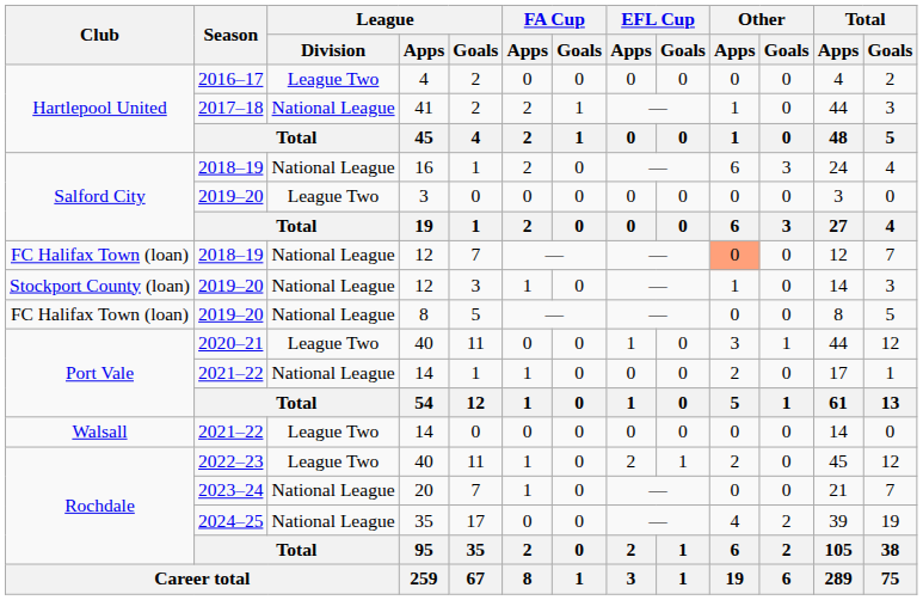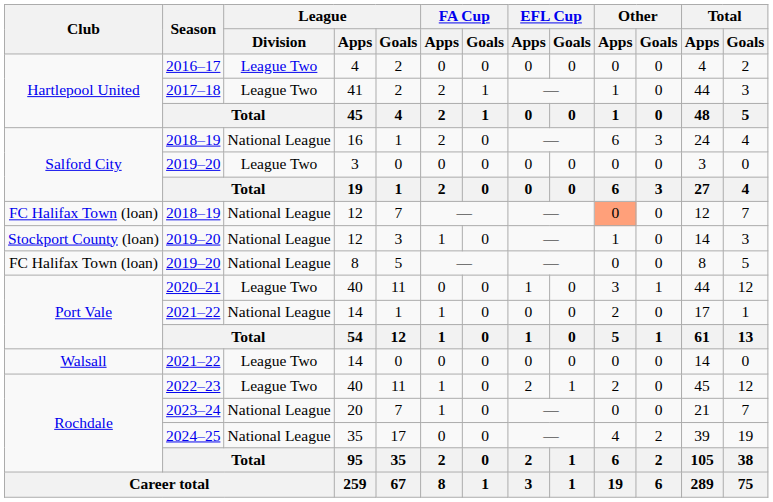41 | League / Division: National League -> League Two
